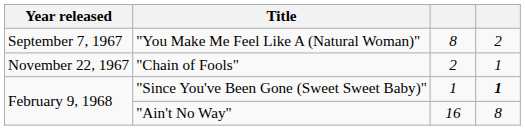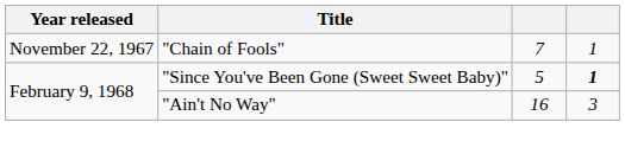- row: September 7, 1967 | "You Make Me Feel Like A (Natural Woman)" | 8 | 2
"Chain of Fools" | column 3: 2 -> 7
"Since You've Been Gone (Sweet Sweet Baby)" | column 3: 1 -> 5
"Ain't No Way" | column 4: 8 -> 3
